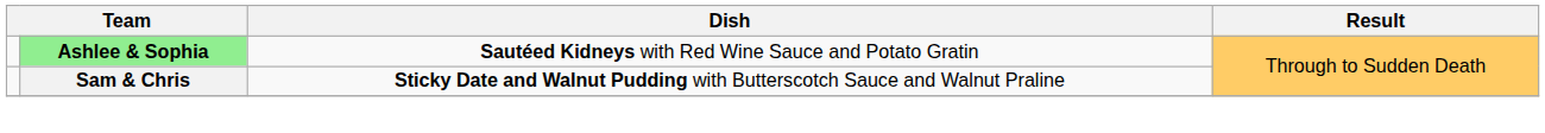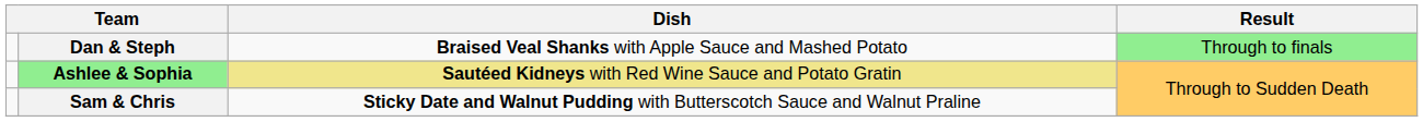+ row: Dan & Steph | Braised Veal Shanks with Apple Sauce and Mashed Potato | Through to finals
Ashlee & Sophia | Dish: no background -> khaki background
